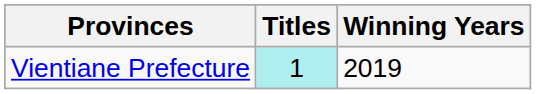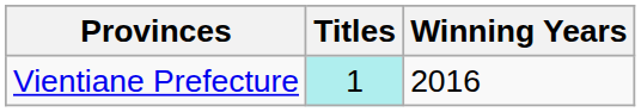Vientiane Prefecture | Winning Years: 2019 -> 2016
